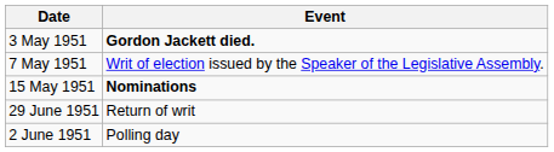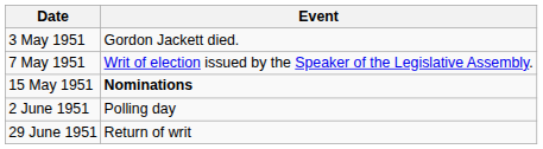3 May 1951 | Event: bold -> normal
rows swapped: 2 June 1951 <-> 29 June 1951
